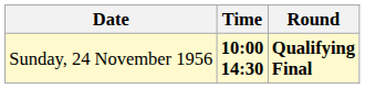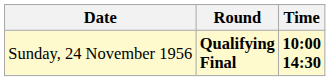columns swapped: Time <-> Round
